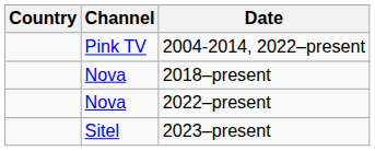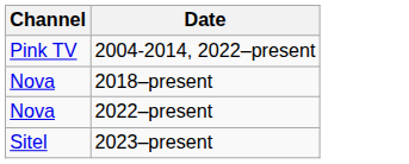- column: Country
